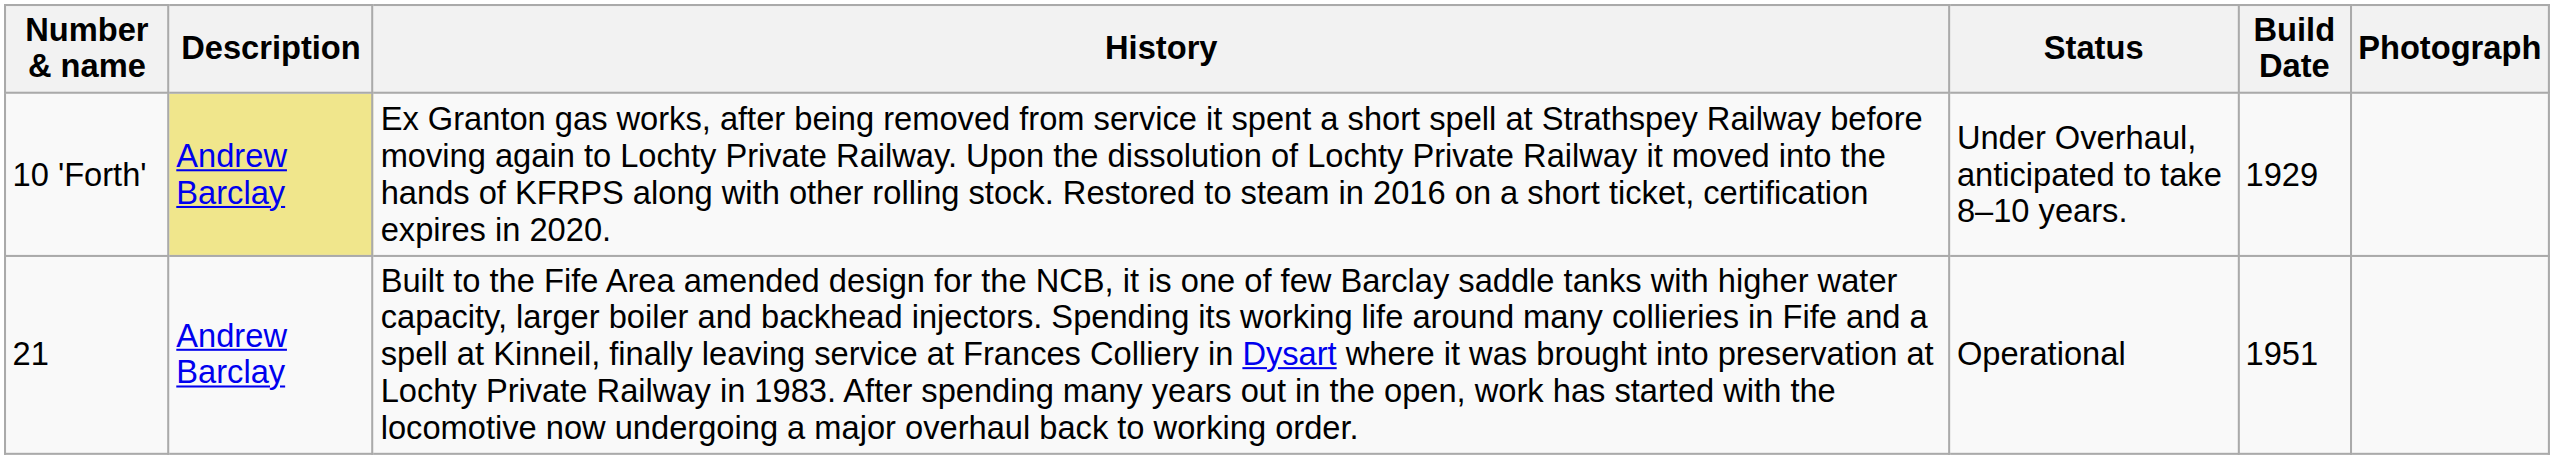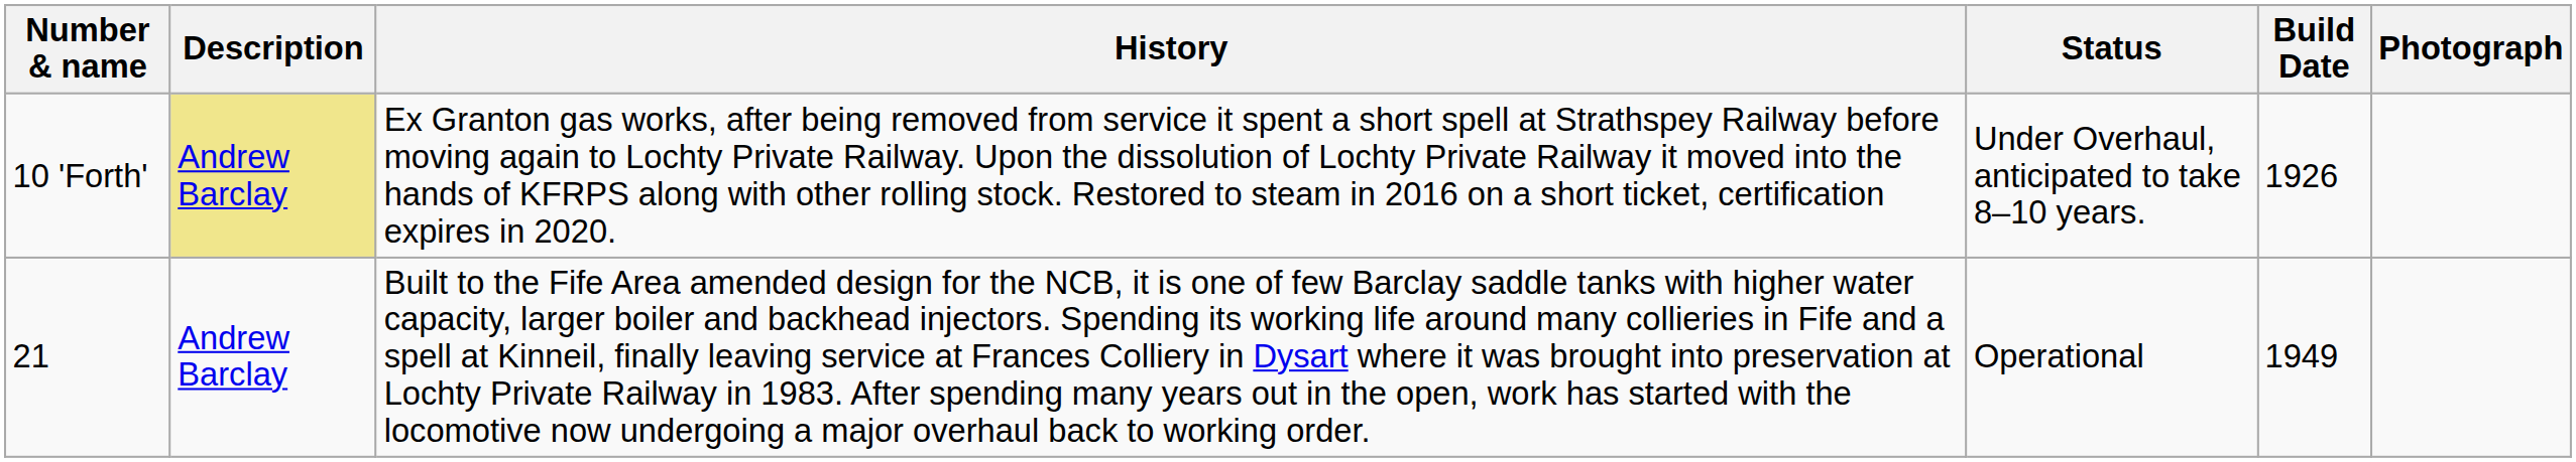10 'Forth' | Build Date: 1929 -> 1926
21 | Build Date: 1951 -> 1949
